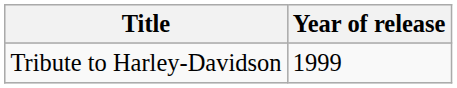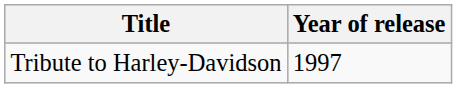Tribute to Harley-Davidson | Year of release: 1999 -> 1997
